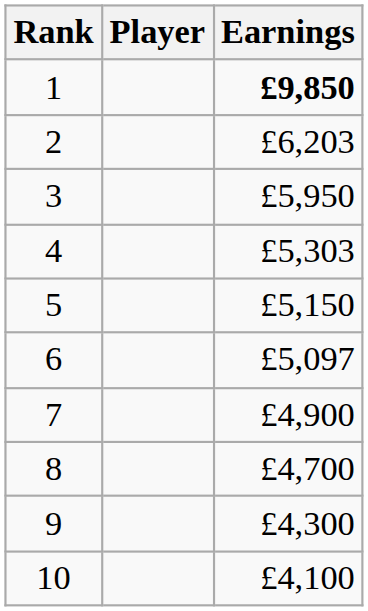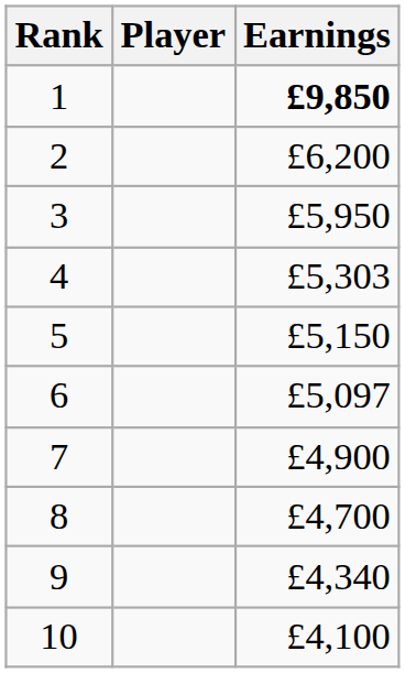2 | Earnings: £6,203 -> £6,200
9 | Earnings: £4,300 -> £4,340
